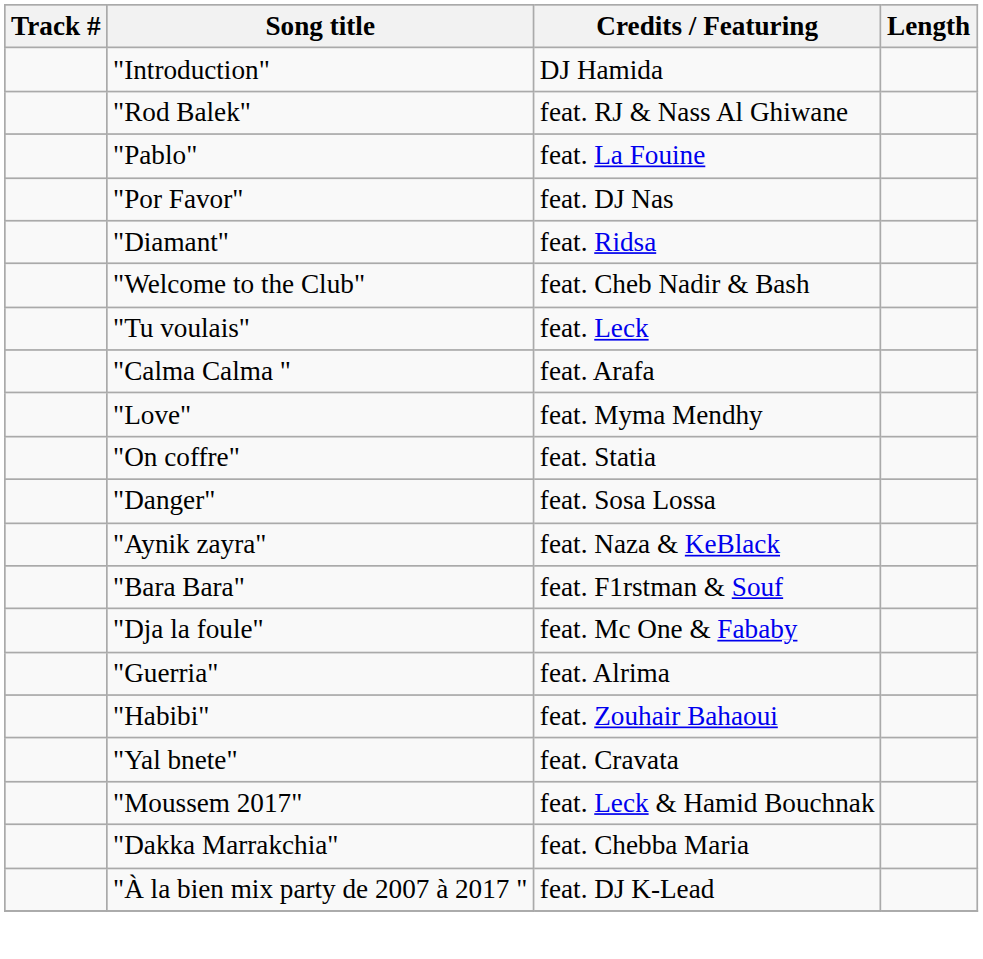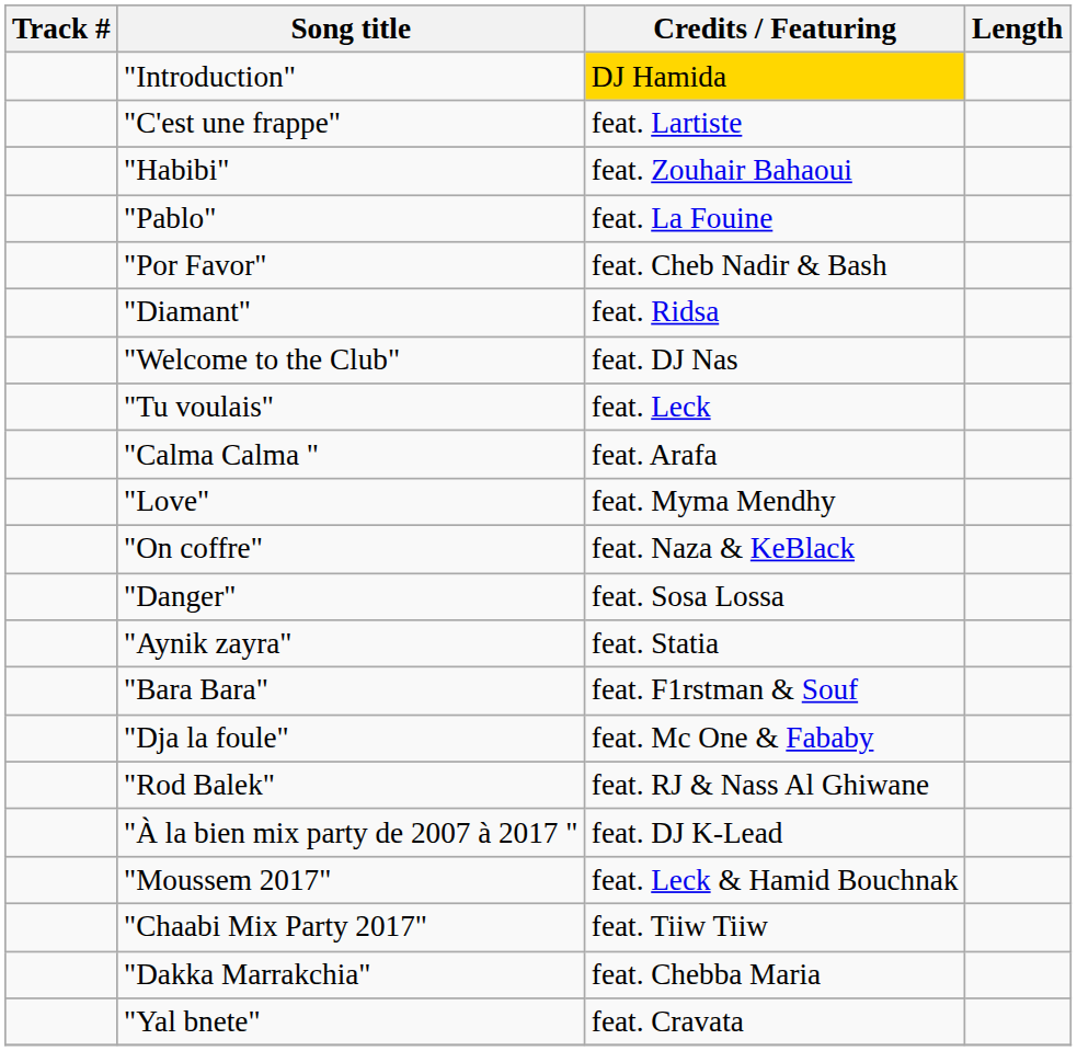"Introduction" | Credits / Featuring: no background -> gold background
+ row: "C'est une frappe" | feat. Lartiste
rows swapped: "Habibi" <-> "Rod Balek"
"Por Favor" | Credits / Featuring: feat. DJ Nas -> feat. Cheb Nadir & Bash
"Welcome to the Club" | Credits / Featuring: feat. Cheb Nadir & Bash -> feat. DJ Nas
"On coffre" | Credits / Featuring: feat. Statia -> feat. Naza & KeBlack
"Aynik zayra" | Credits / Featuring: feat. Naza & KeBlack -> feat. Statia
- row: "Guerria" | feat. Alrima
rows swapped: "Yal bnete" <-> "À la bien mix party de 2007 à 2017 "
+ row: "Chaabi Mix Party 2017" | feat. Tiiw Tiiw
